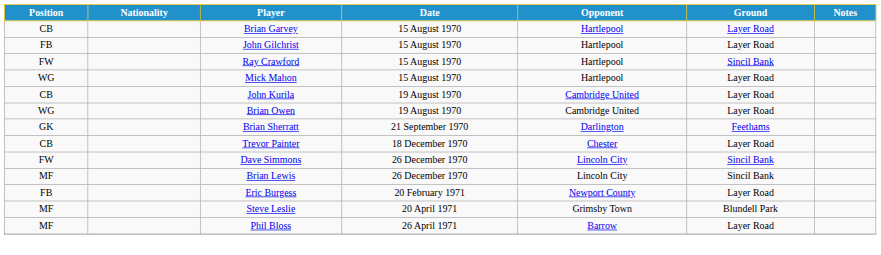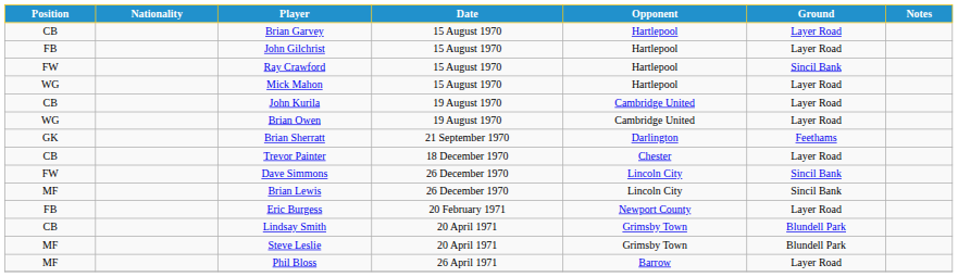+ row: CB | Lindsay Smith | 20 April 1971 | Grimsby Town | Blundell Park
